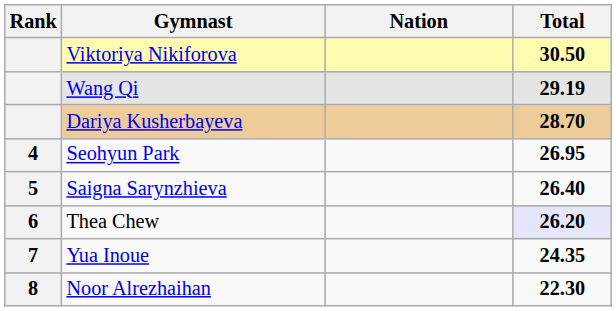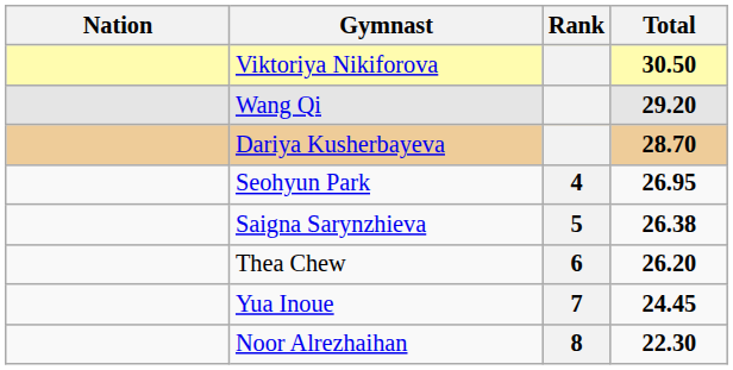columns swapped: Rank <-> Nation
Wang Qi | Total: 29.19 -> 29.20
Saigna Sarynzhieva | Total: 26.40 -> 26.38
Thea Chew | Total: lavender background -> no background
Yua Inoue | Total: 24.35 -> 24.45
